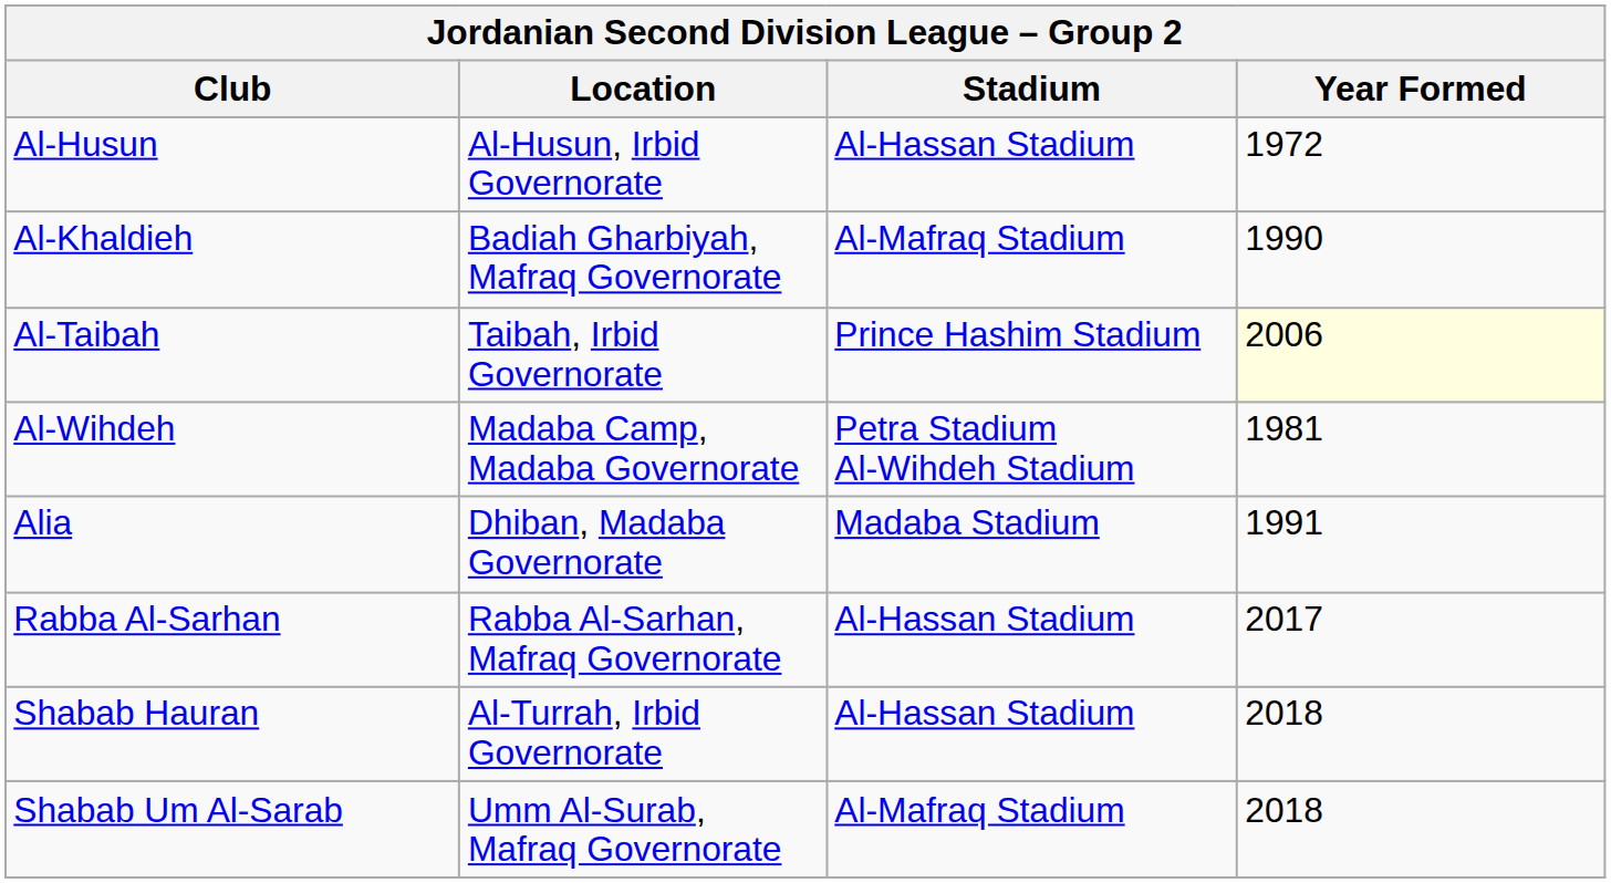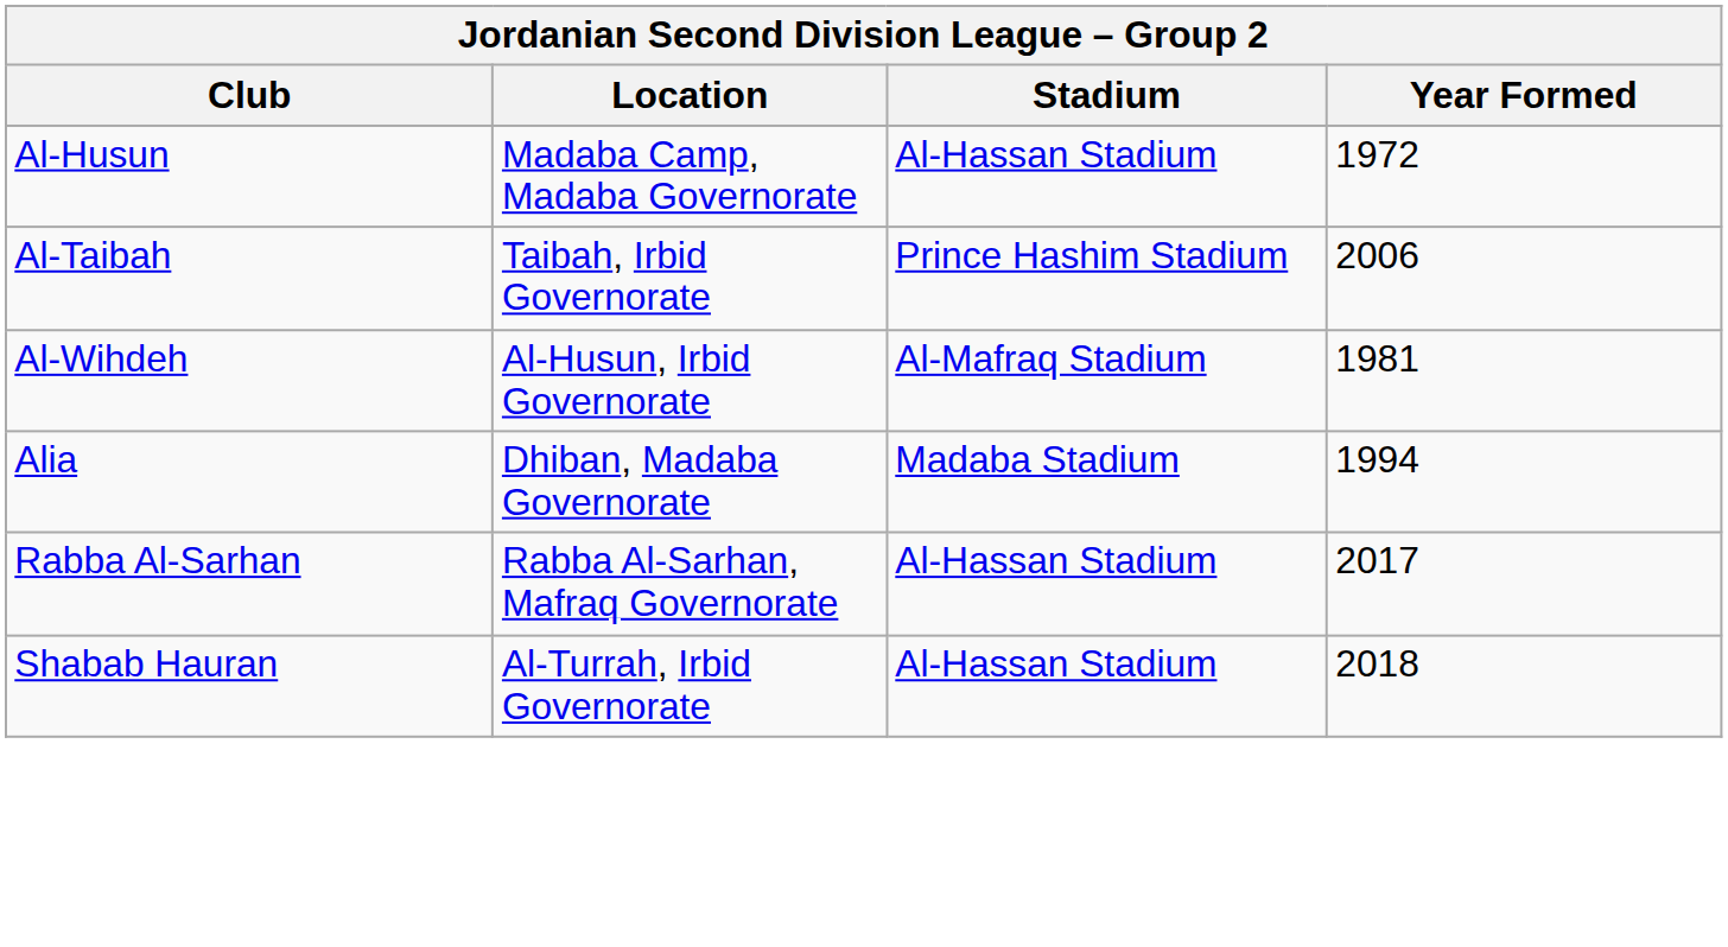Al-Husun | Location: Al-Husun, Irbid Governorate -> Madaba Camp, Madaba Governorate
- row: Al-Khaldieh | Badiah Gharbiyah, Mafraq Governorate | Al-Mafraq Stadium | 1990
Al-Taibah | Year Formed: lightyellow background -> no background
Al-Wihdeh | Location: Madaba Camp, Madaba Governorate -> Al-Husun, Irbid Governorate
Al-Wihdeh | Stadium: Petra Stadium Al-Wihdeh Stadium -> Al-Mafraq Stadium
Alia | Year Formed: 1991 -> 1994
- row: Shabab Um Al-Sarab | Umm Al-Surab, Mafraq Governorate | Al-Mafraq Stadium | 2018
